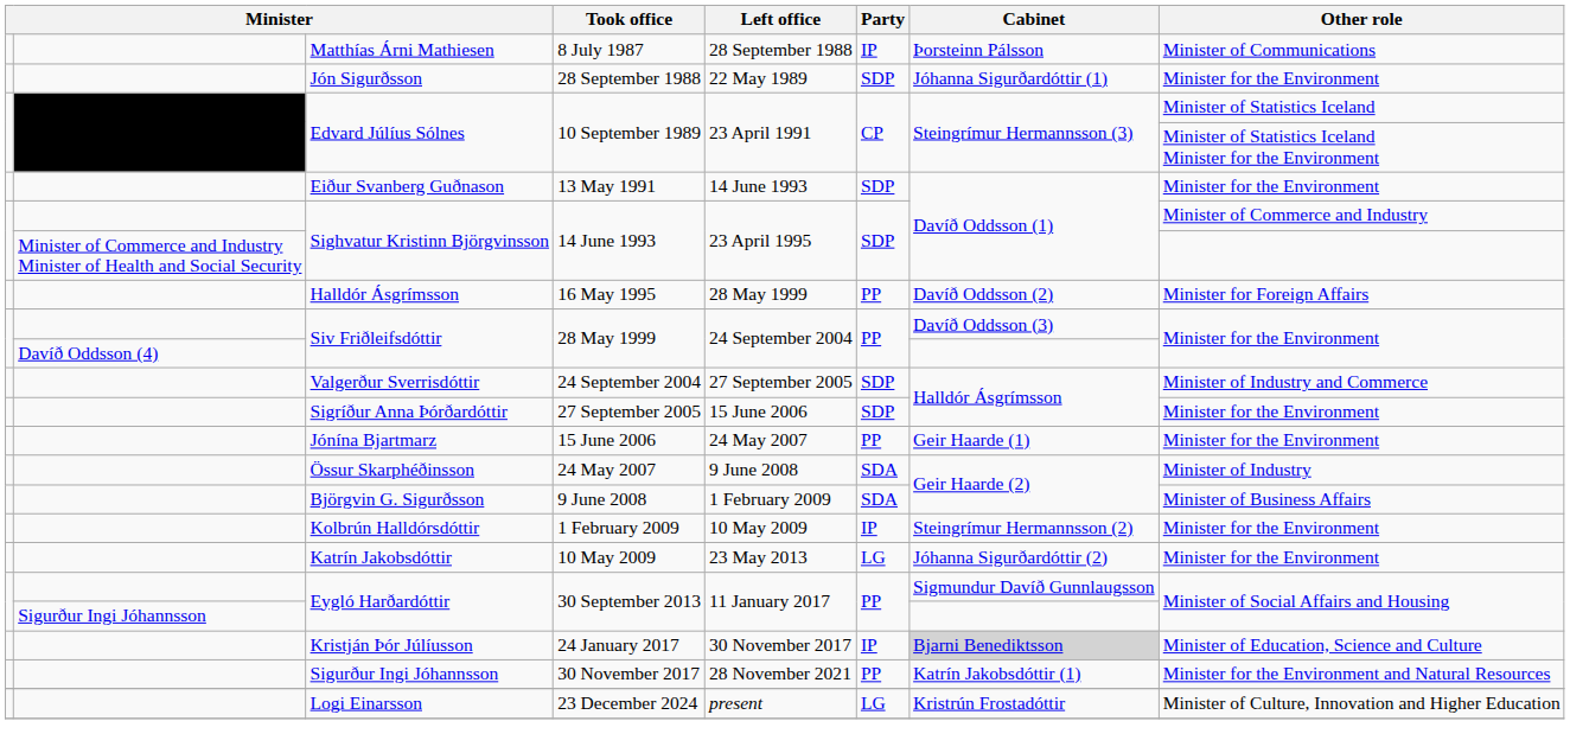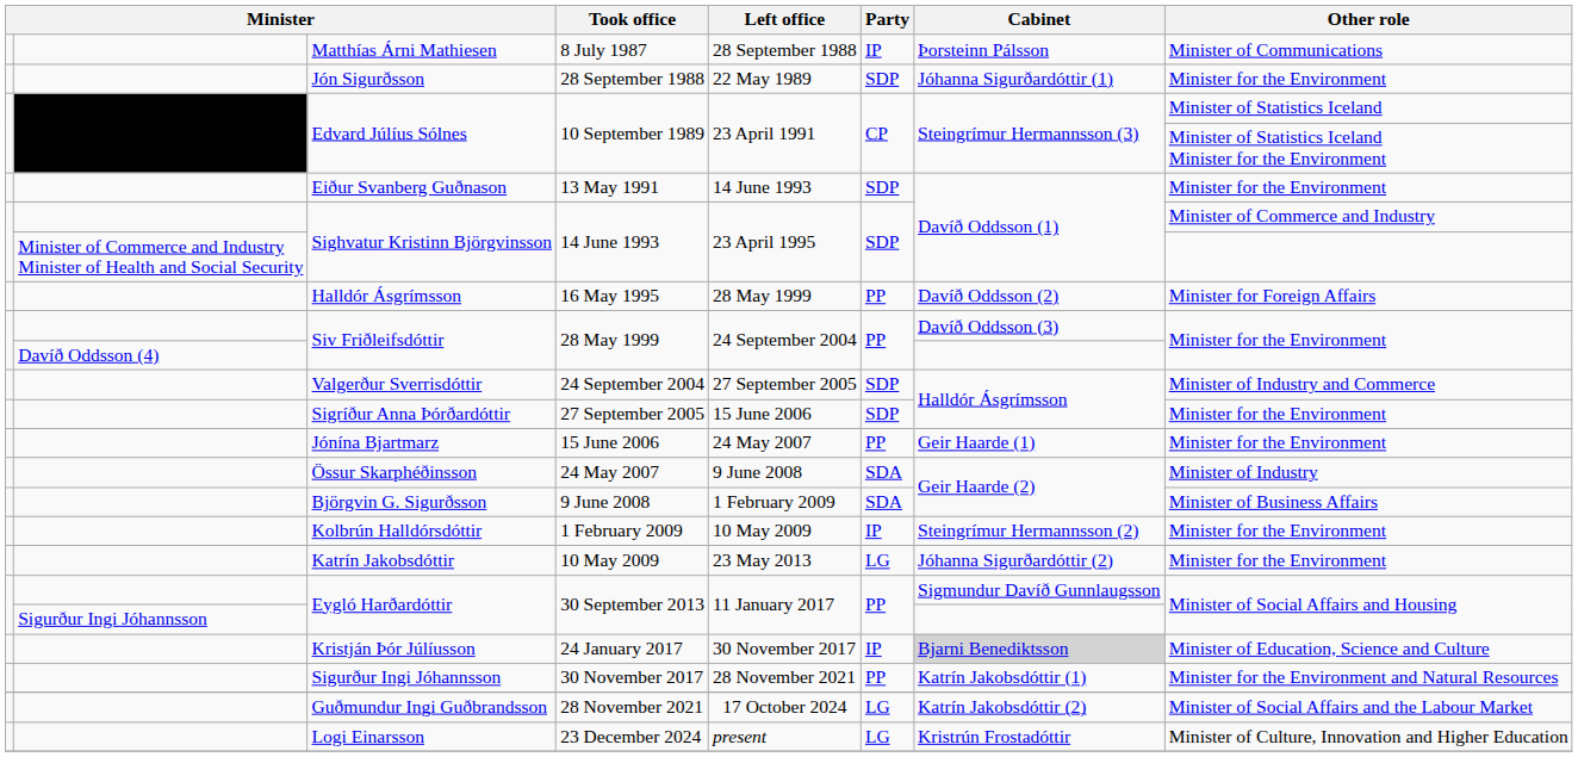+ row: Guðmundur Ingi Guðbrandsson | 28 November 2021 | 17 October 2024 | LG | Katrín Jakobsdóttir (2) | Minister of Social Affairs and the Labour Market
